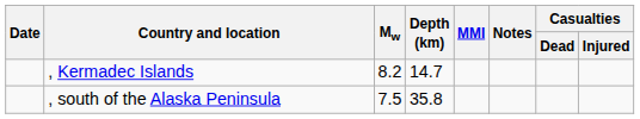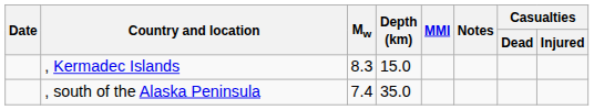, Kermadec Islands | Mw: 8.2 -> 8.3
, Kermadec Islands | Depth (km): 14.7 -> 15.0
, south of the Alaska Peninsula | Mw: 7.5 -> 7.4
, south of the Alaska Peninsula | Depth (km): 35.8 -> 35.0
